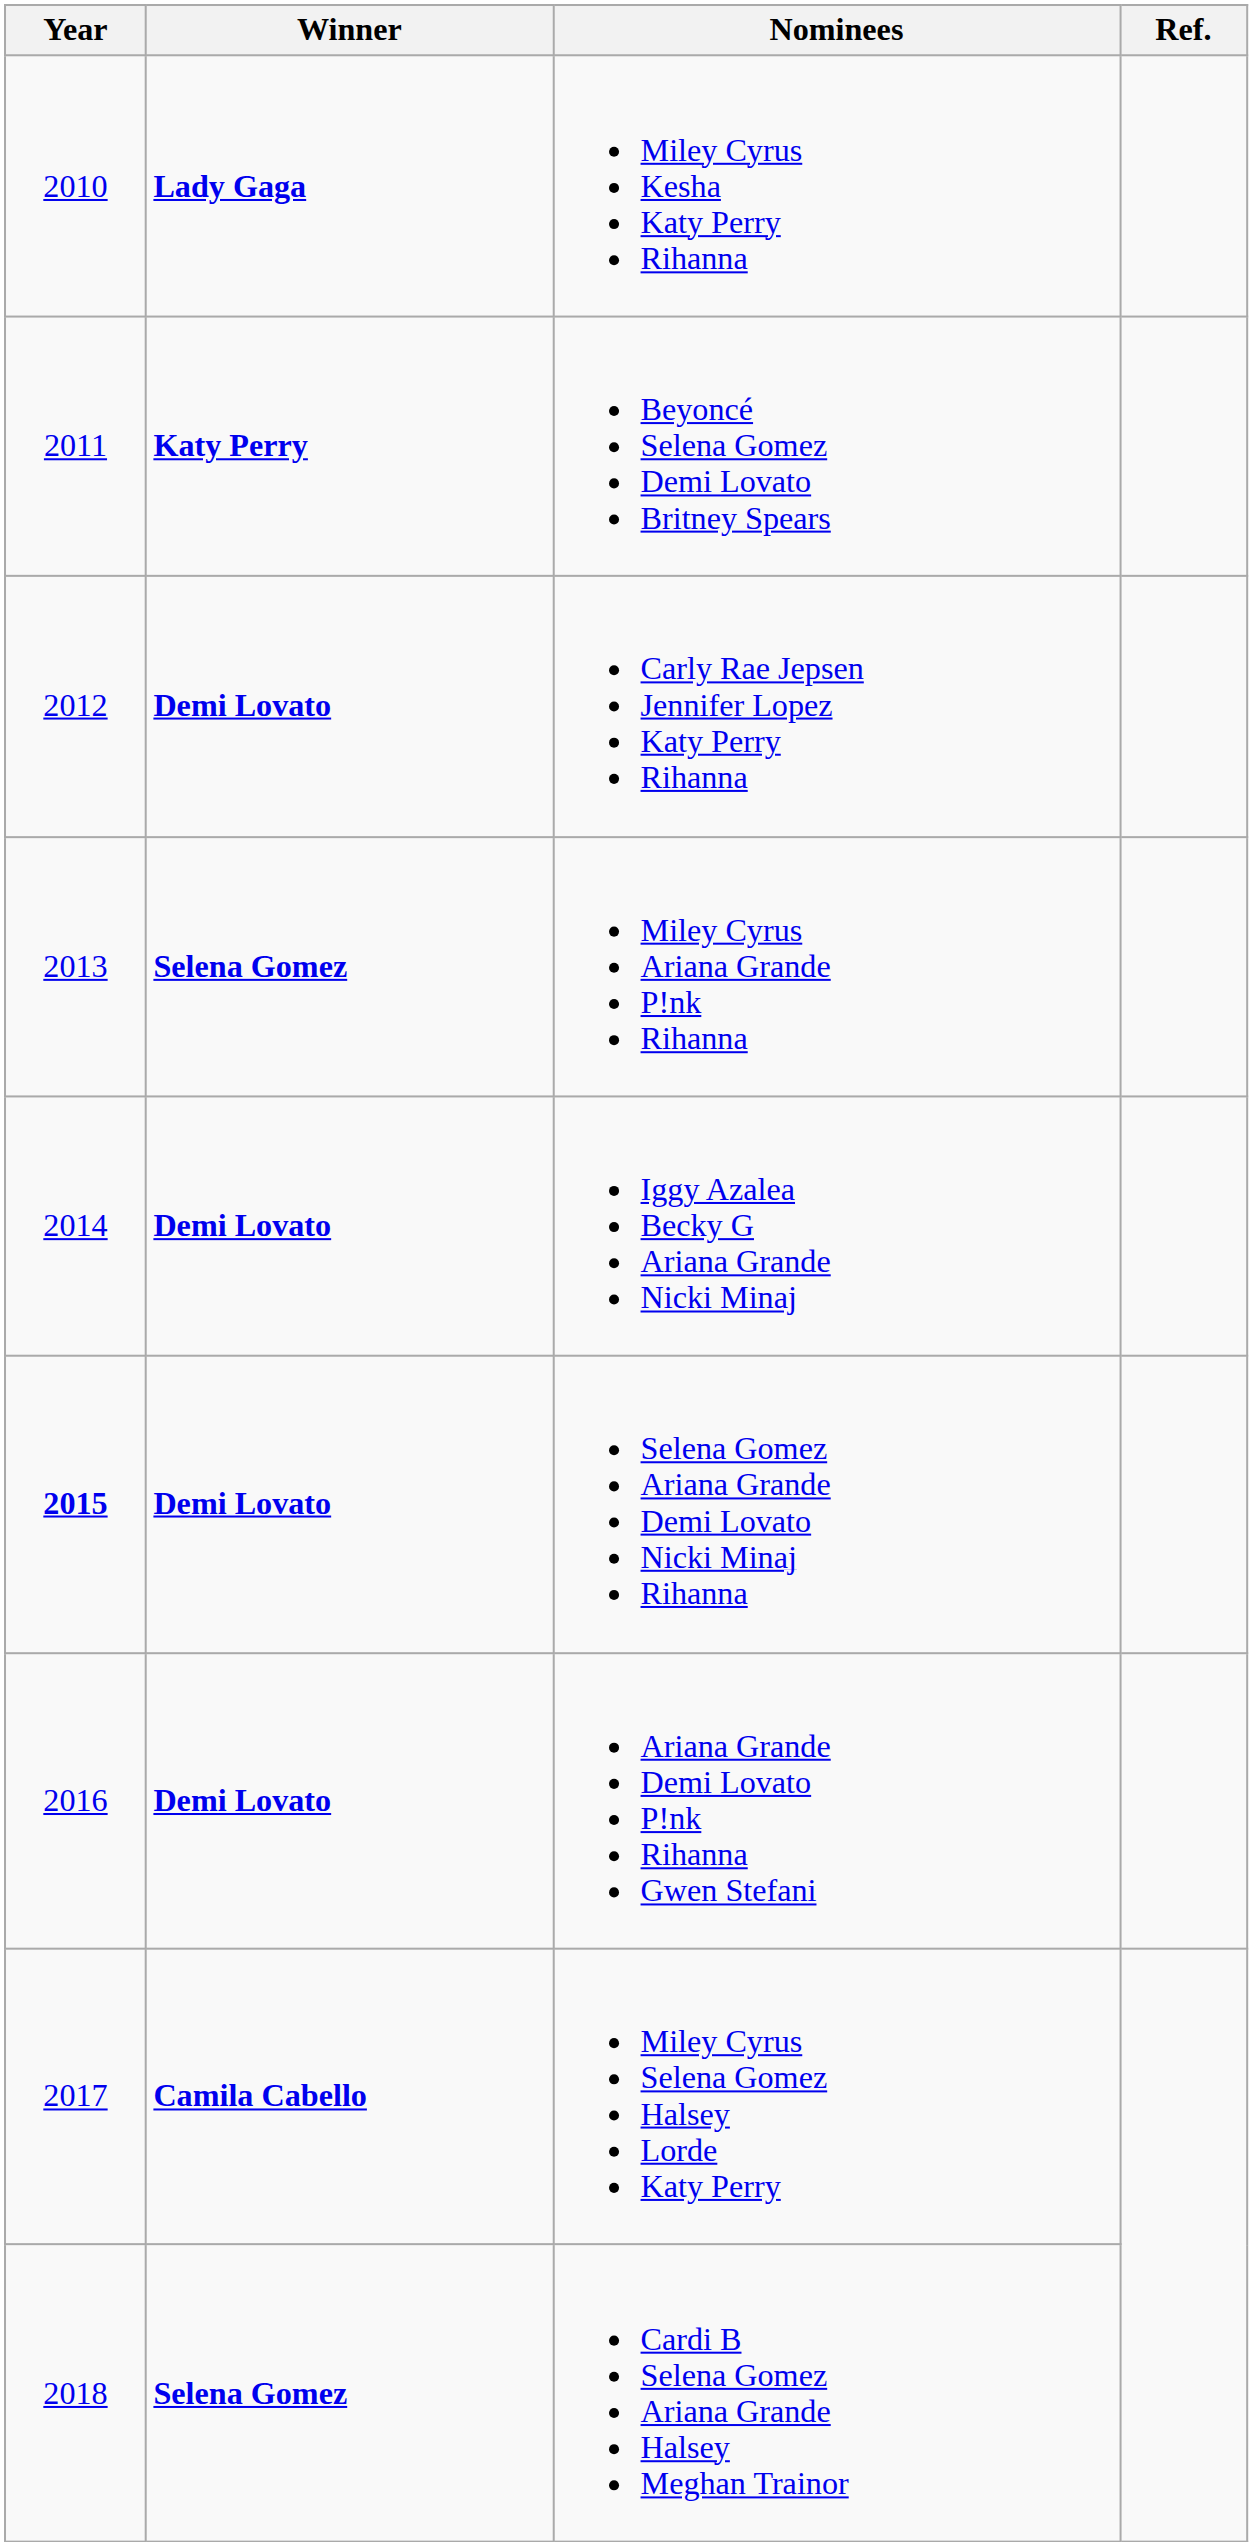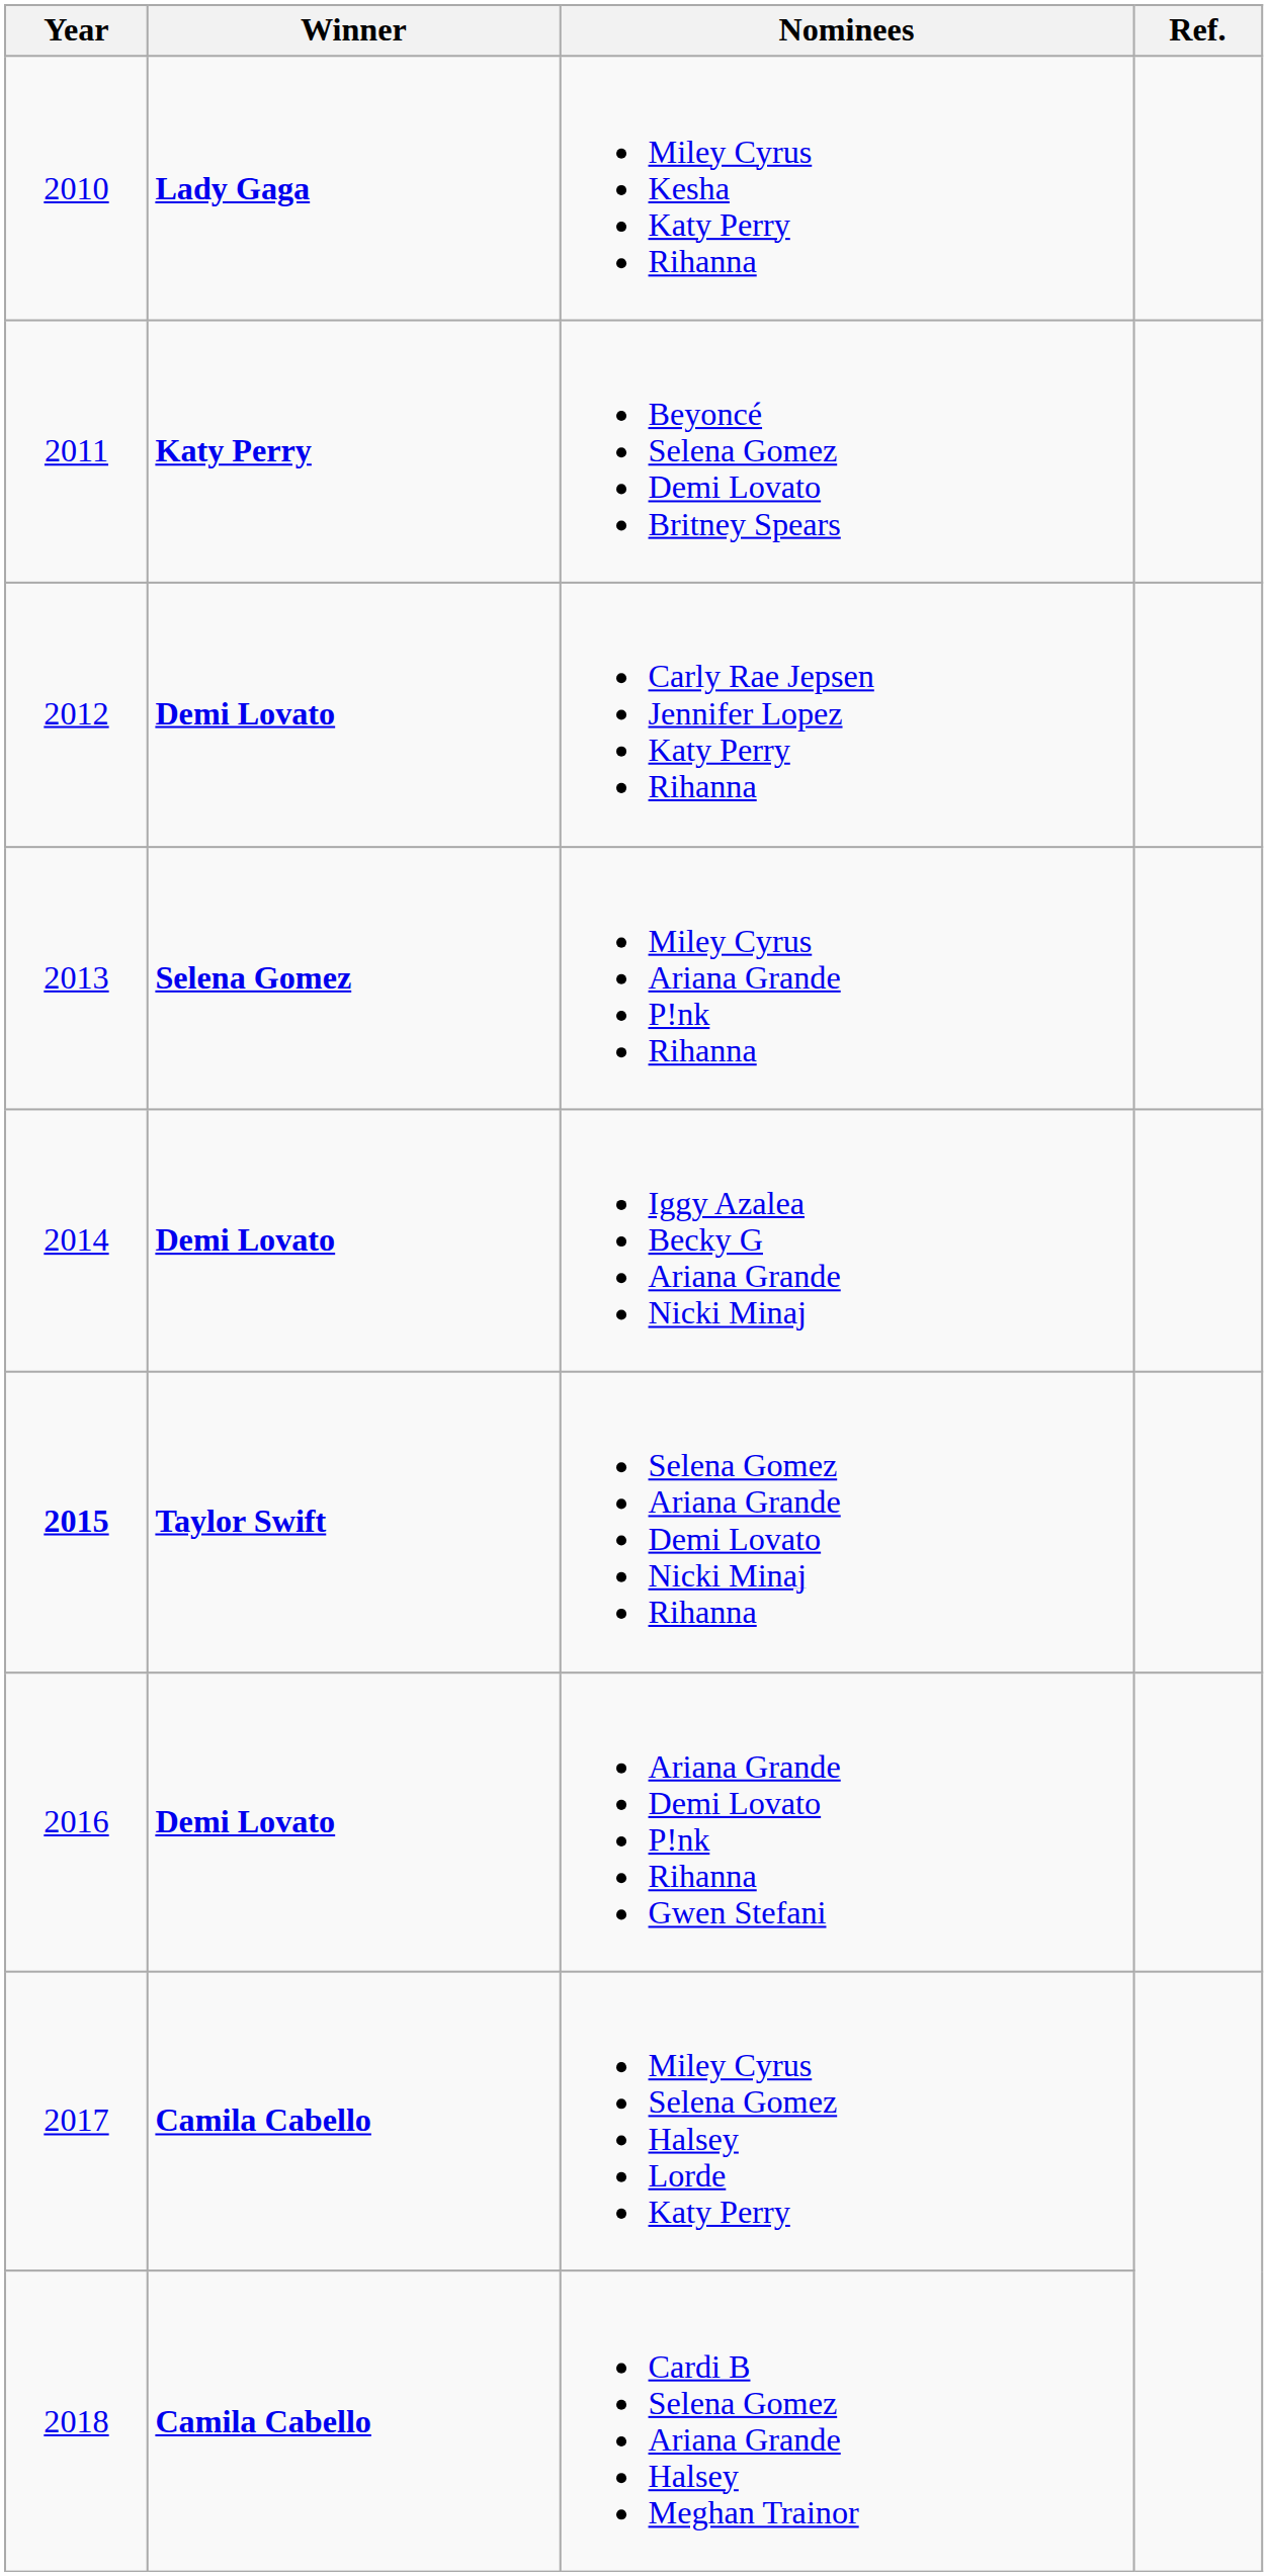Selena Gomez Ariana Grande Demi Lovato Nicki Minaj Rihanna | Winner: Demi Lovato -> Taylor Swift
Cardi B Selena Gomez Ariana Grande Halsey Meghan Trainor | Winner: Selena Gomez -> Camila Cabello
